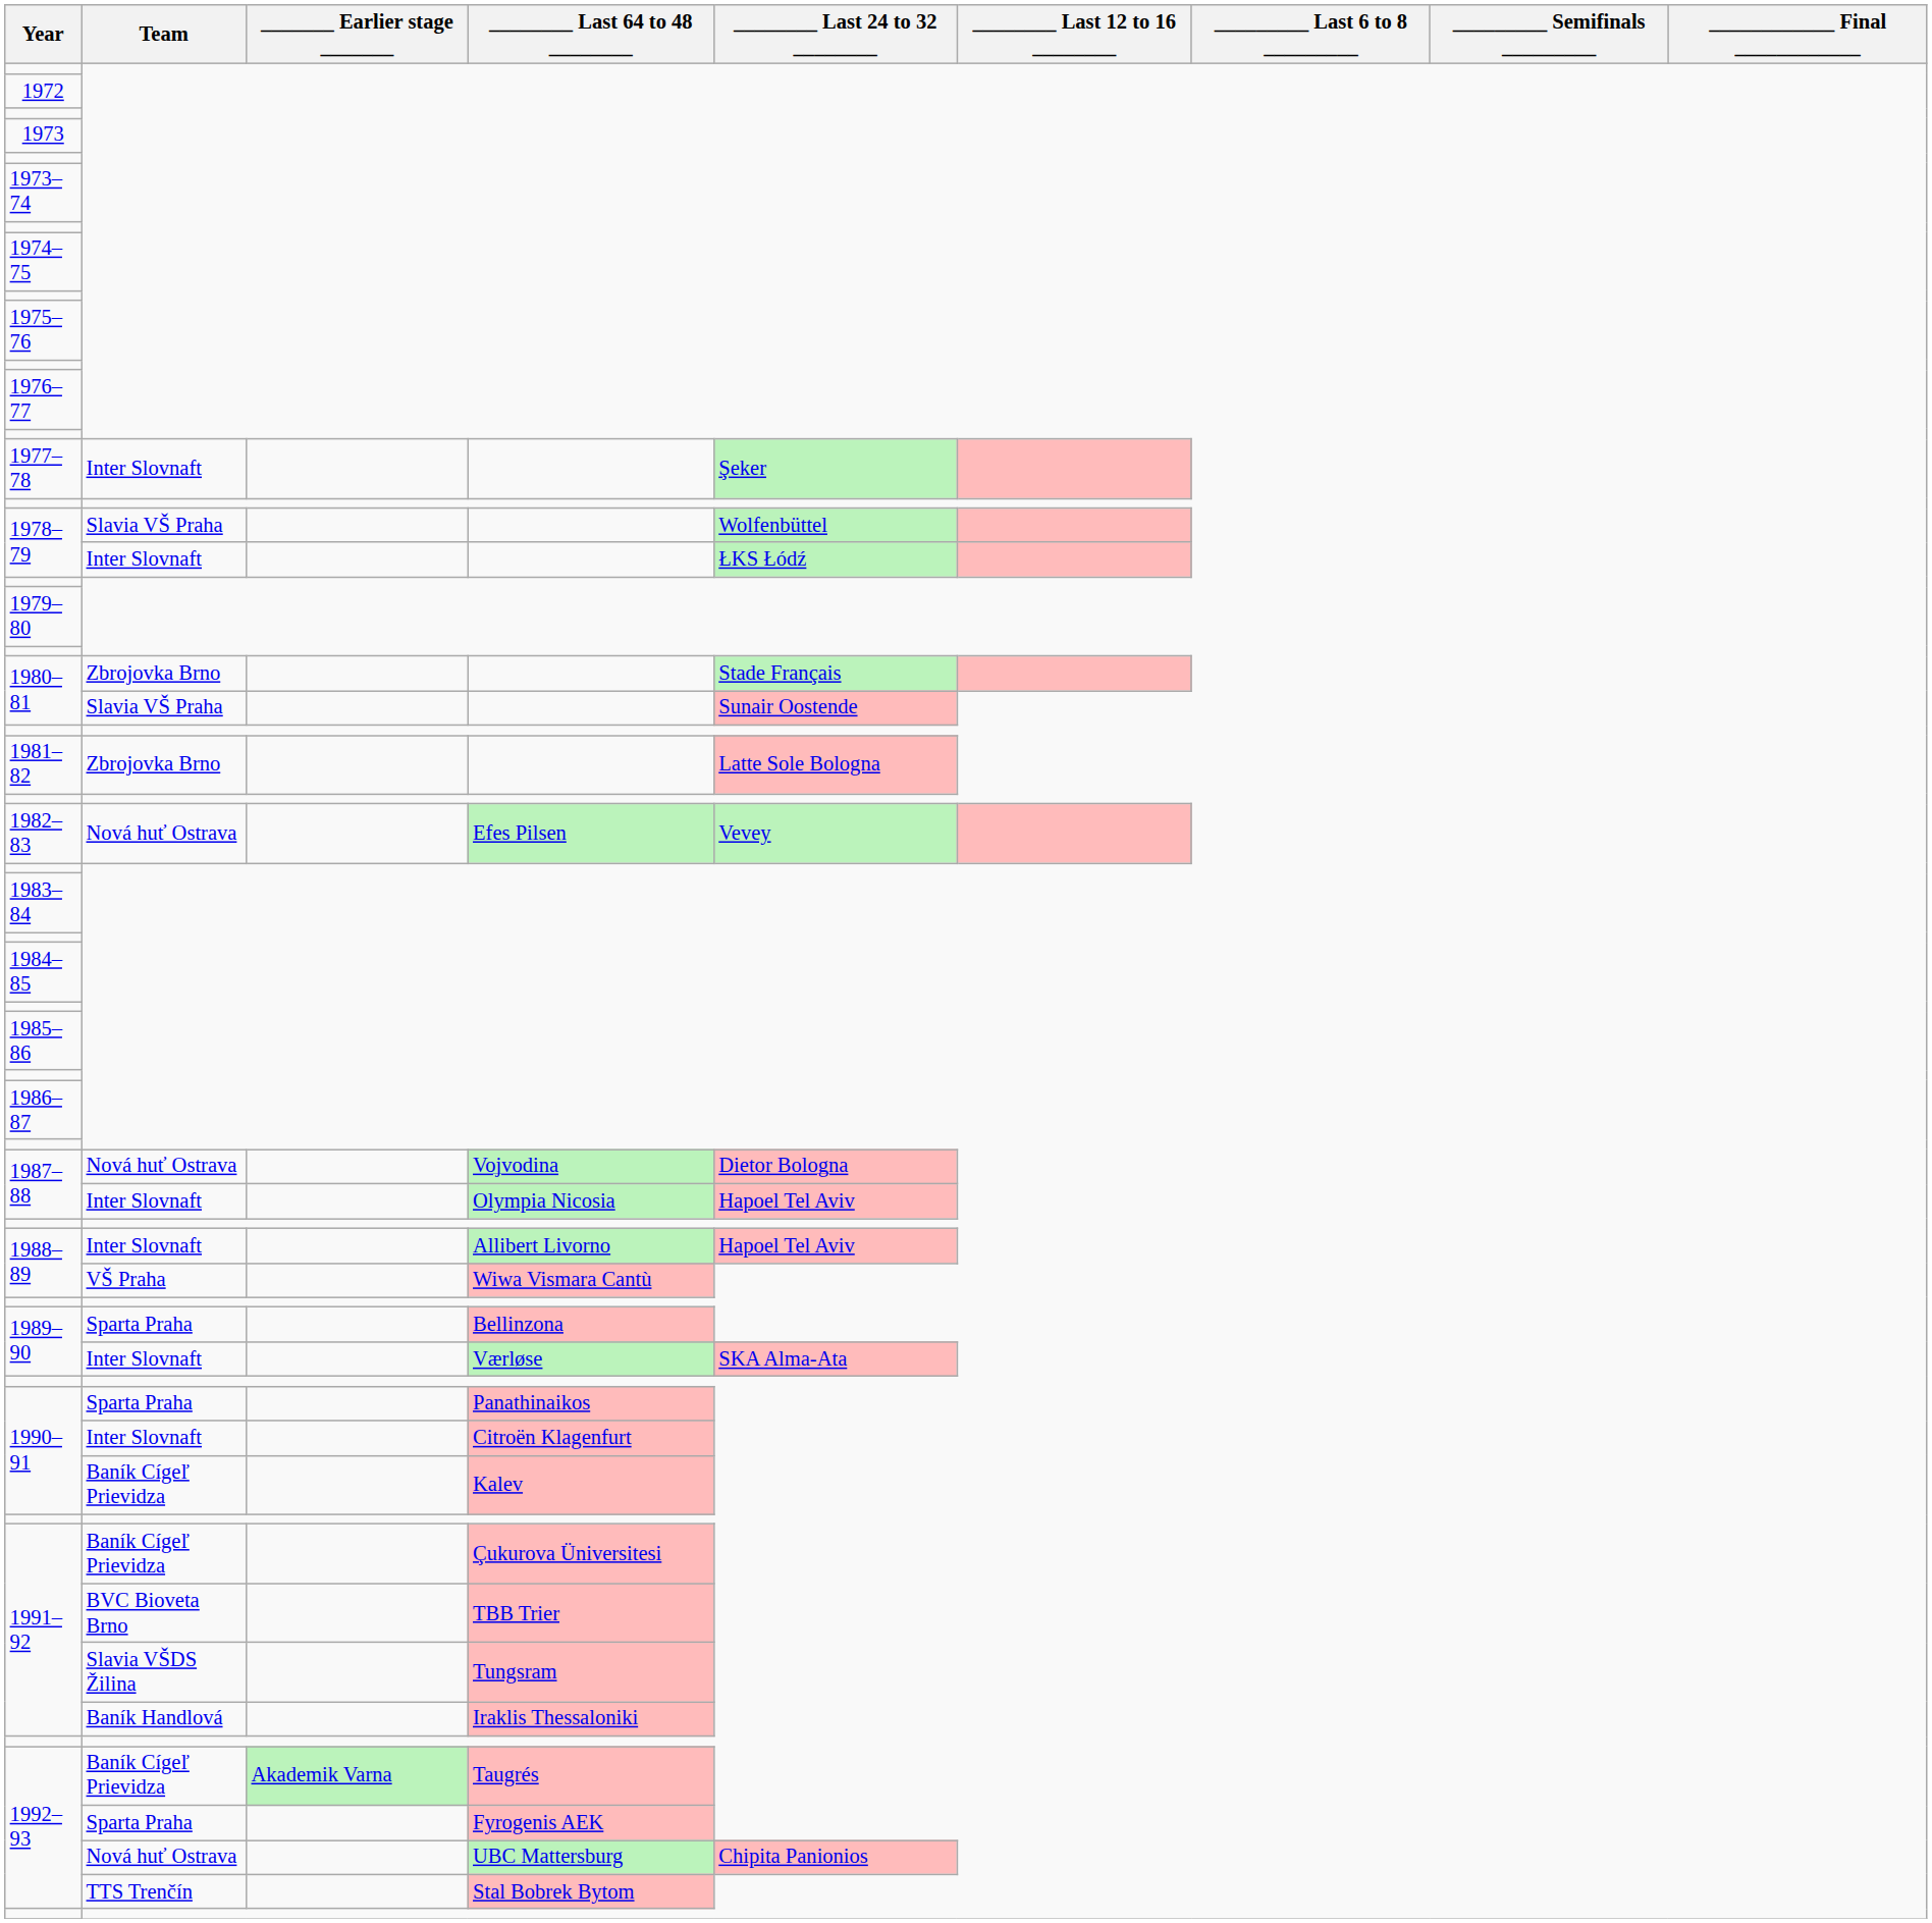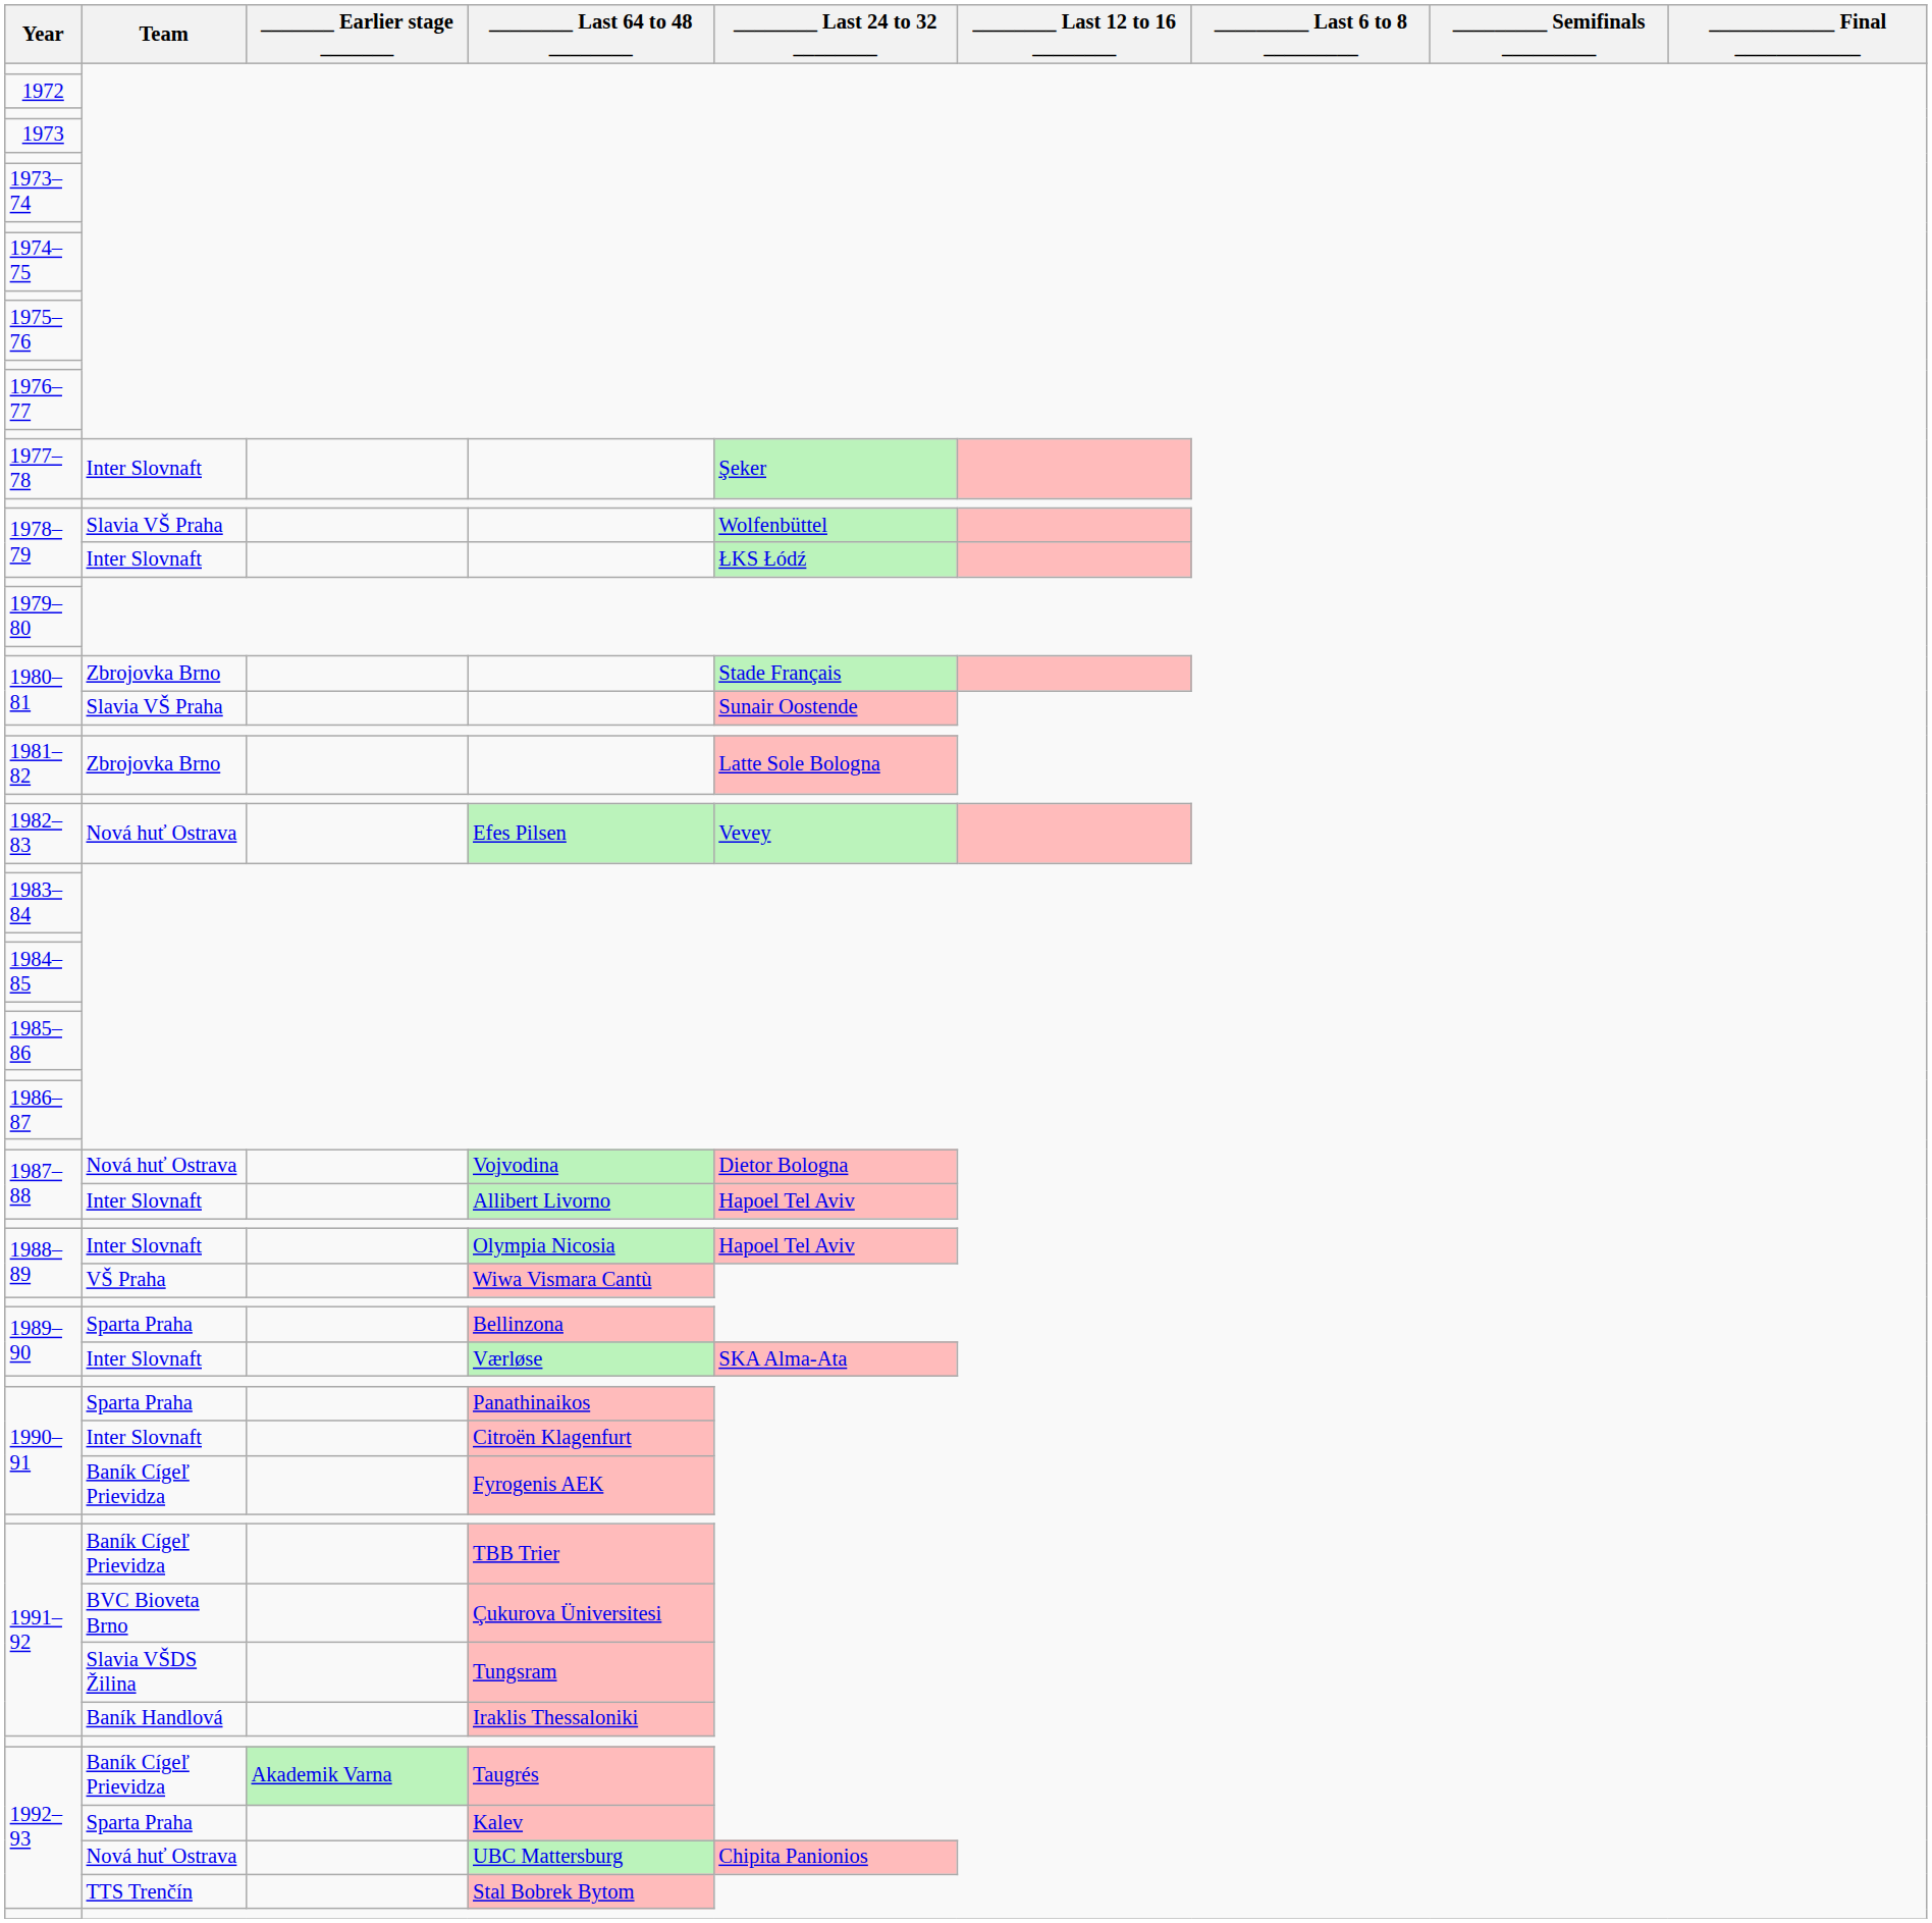1987–88 / Inter Slovnaft | ________ Last 64 to 48 ________: Olympia Nicosia -> Allibert Livorno
1988–89 / Inter Slovnaft | ________ Last 64 to 48 ________: Allibert Livorno -> Olympia Nicosia
1990–91 / Baník Cígeľ Prievidza | ________ Last 64 to 48 ________: Kalev -> Fyrogenis AEK
1991–92 / Baník Cígeľ Prievidza | ________ Last 64 to 48 ________: Çukurova Üniversitesi -> TBB Trier
1991–92 / BVC Bioveta Brno | ________ Last 64 to 48 ________: TBB Trier -> Çukurova Üniversitesi
1992–93 / Sparta Praha | ________ Last 64 to 48 ________: Fyrogenis AEK -> Kalev
